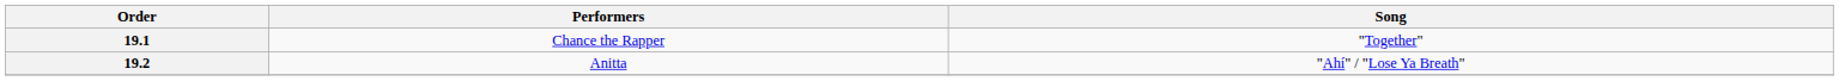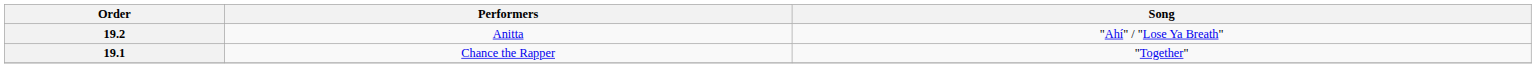rows swapped: 19.1 <-> 19.2
